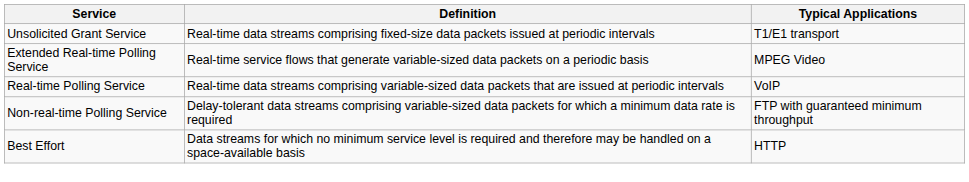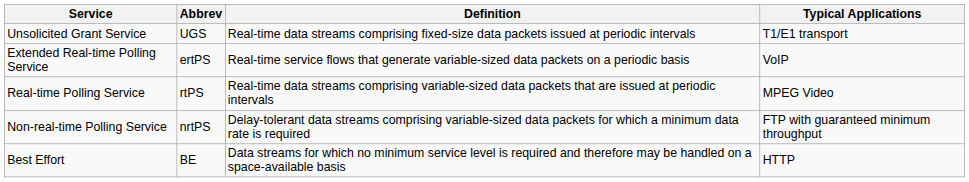+ column: Abbrev | UGS | ertPS | rtPS | nrtPS | BE
Extended Real-time Polling Service | Typical Applications: MPEG Video -> VoIP
Real-time Polling Service | Typical Applications: VoIP -> MPEG Video
